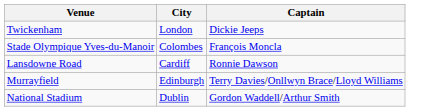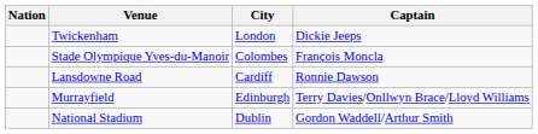+ column: Nation
